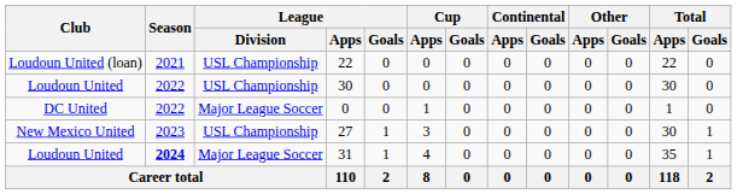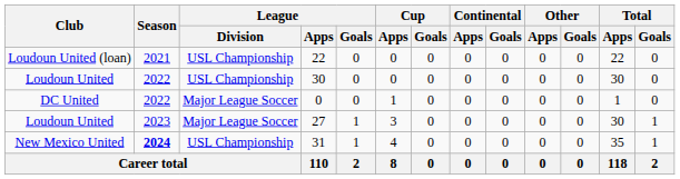27 | Club: New Mexico United -> Loudoun United
27 | League / Division: USL Championship -> Major League Soccer
31 | Club: Loudoun United -> New Mexico United
31 | League / Division: Major League Soccer -> USL Championship
